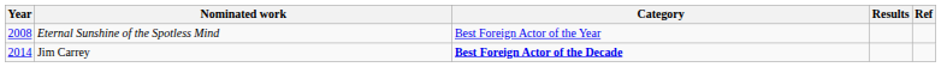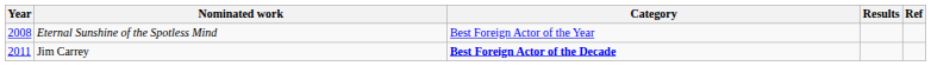Jim Carrey | Year: 2014 -> 2011
